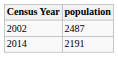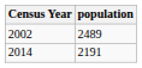2002 | population: 2487 -> 2489
